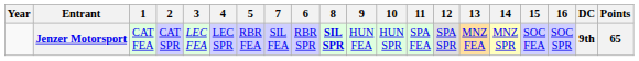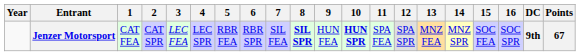columns swapped: 6 <-> 7
Jenzer Motorsport | 10: normal -> bold
Jenzer Motorsport | Points: 65 -> 67
